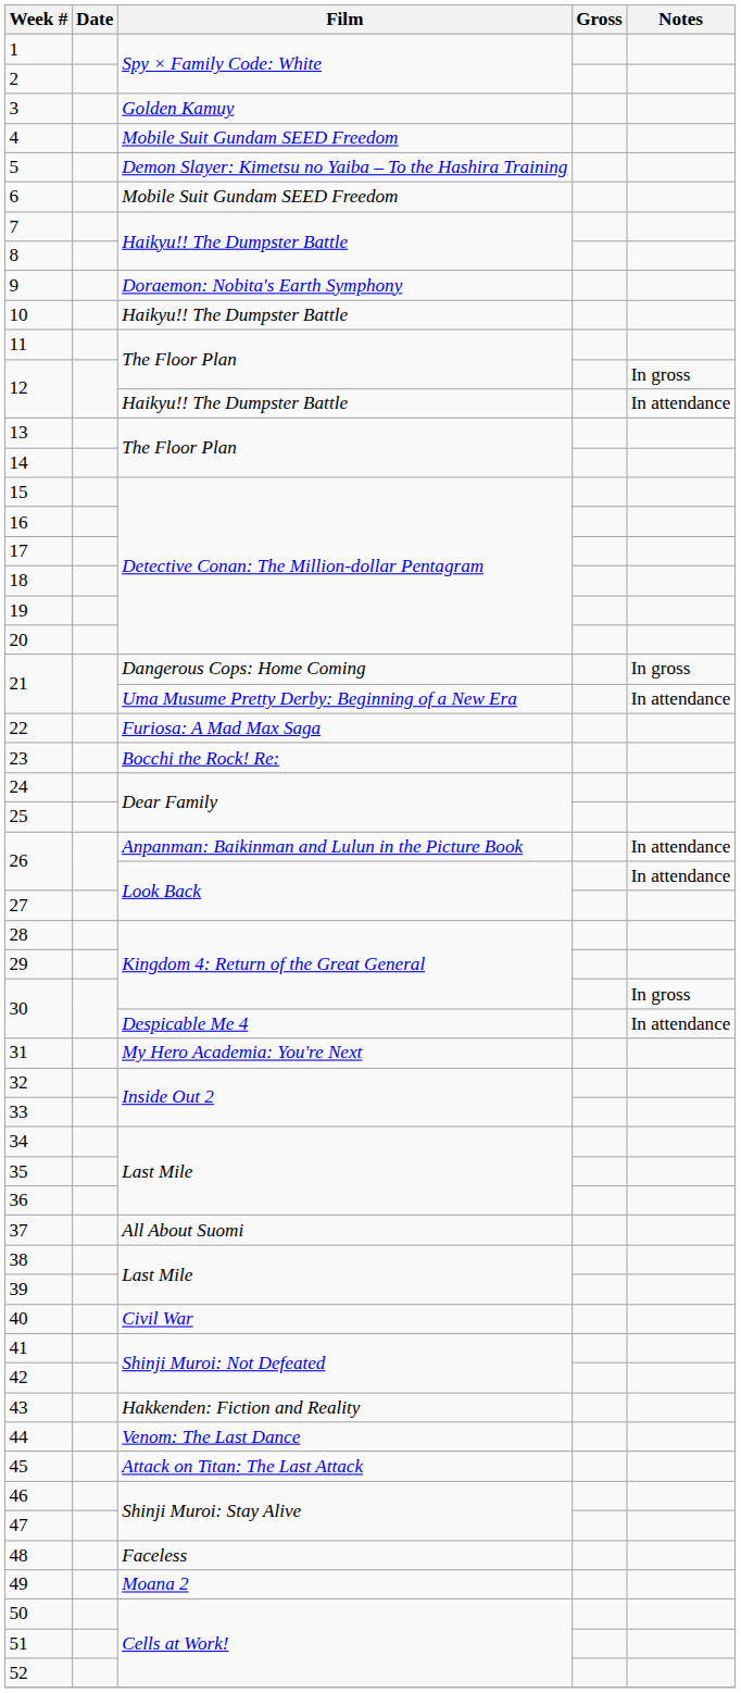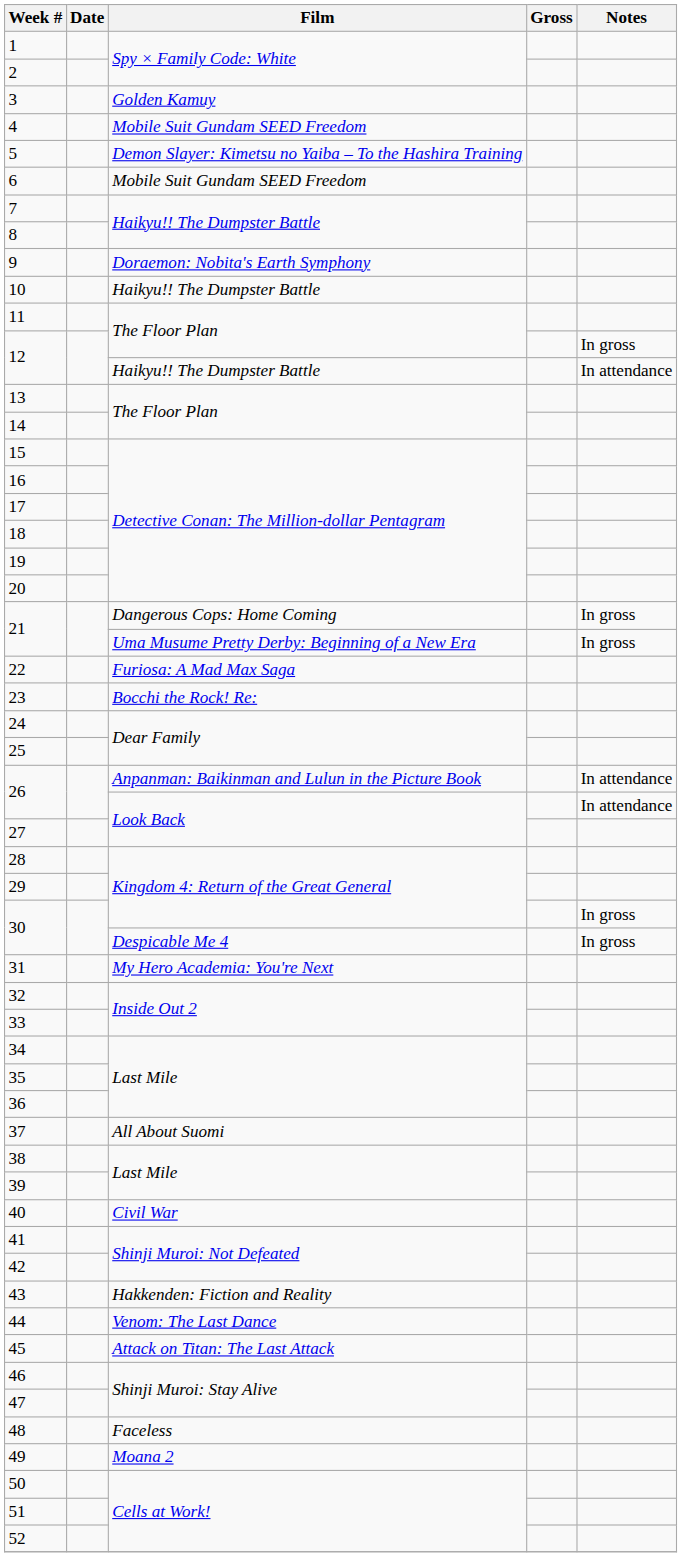21 / Uma Musume Pretty Derby: Beginning of a New Era | Notes: In attendance -> In gross
30 / Despicable Me 4 | Notes: In attendance -> In gross
